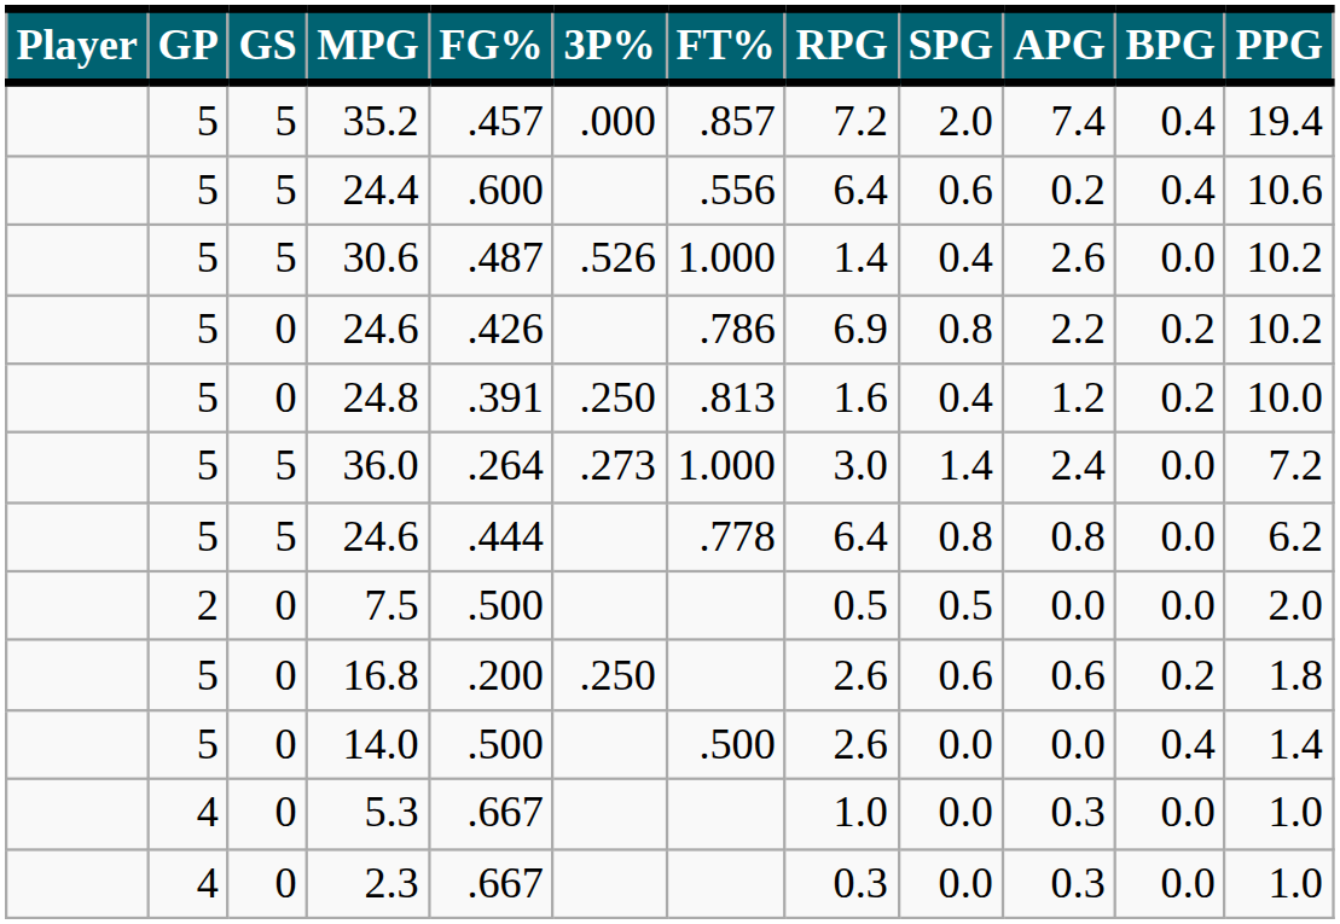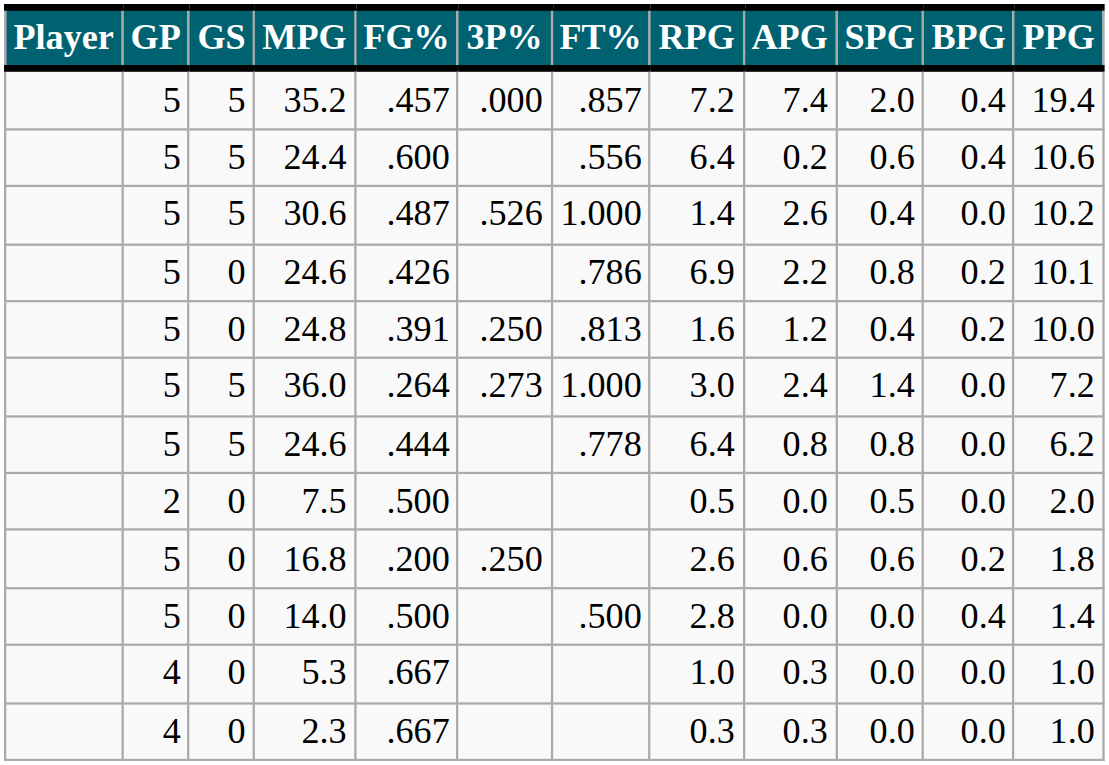columns swapped: APG <-> SPG
0 / 24.6 | PPG: 10.2 -> 10.1
14.0 | RPG: 2.6 -> 2.8
